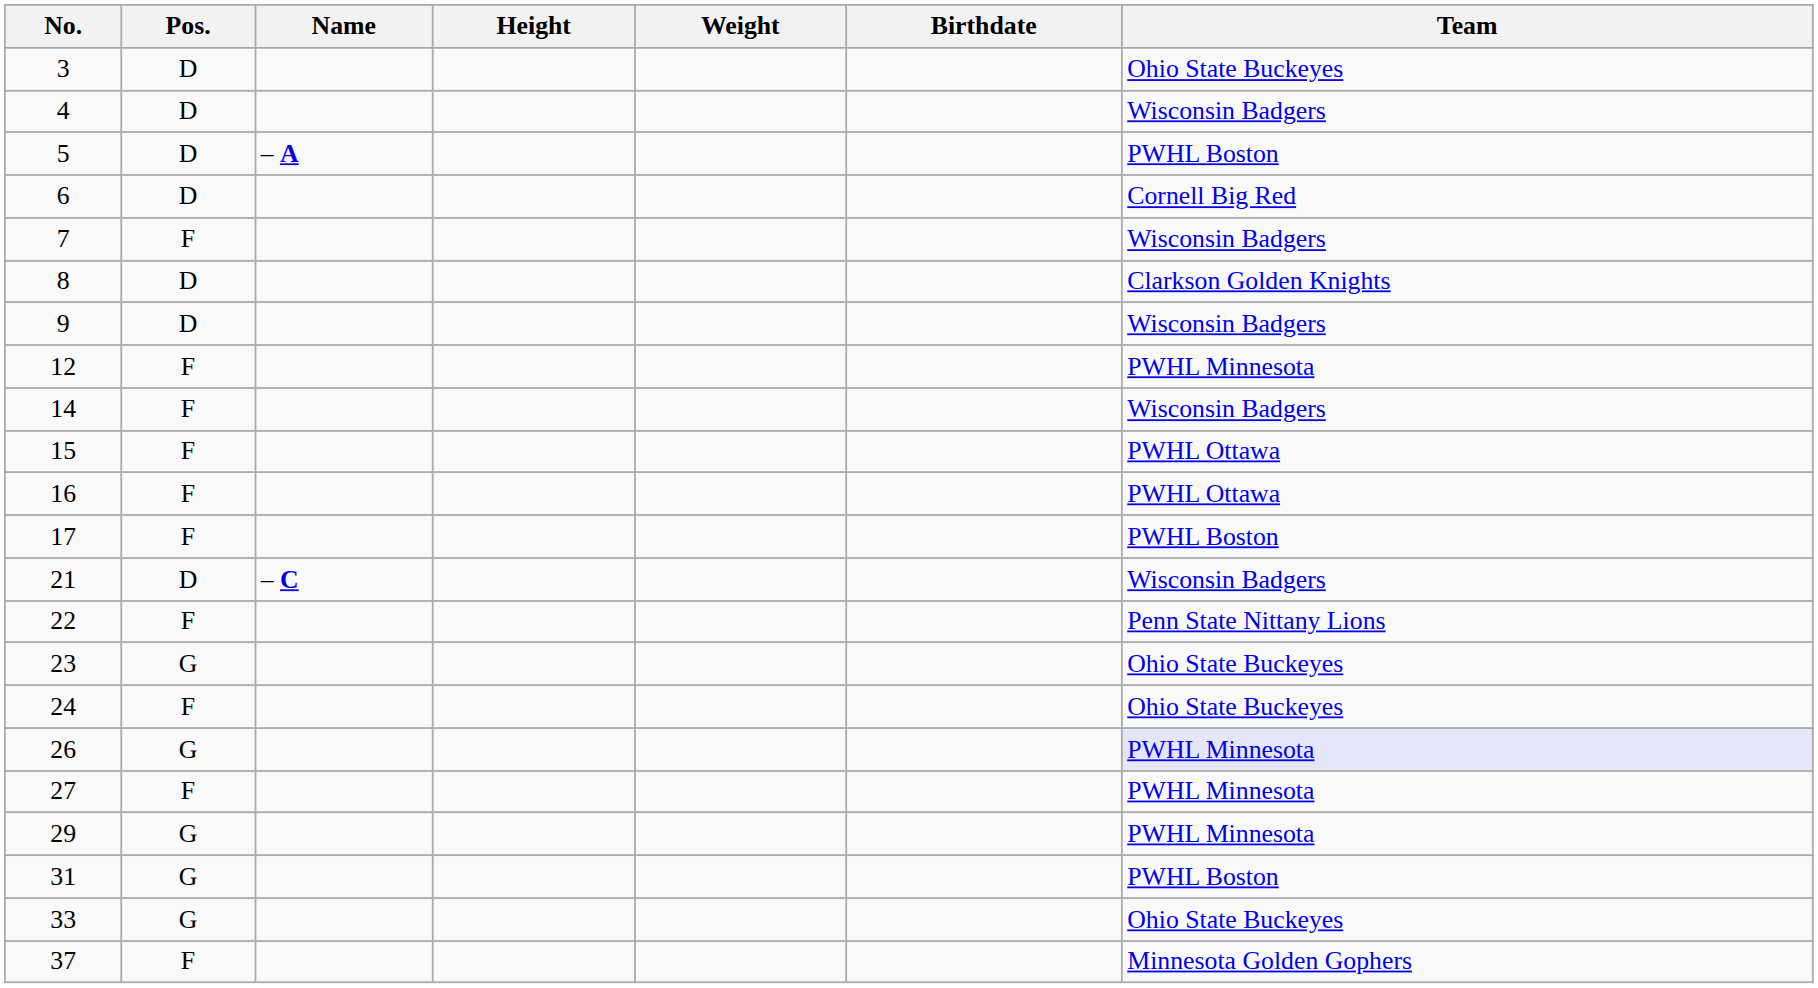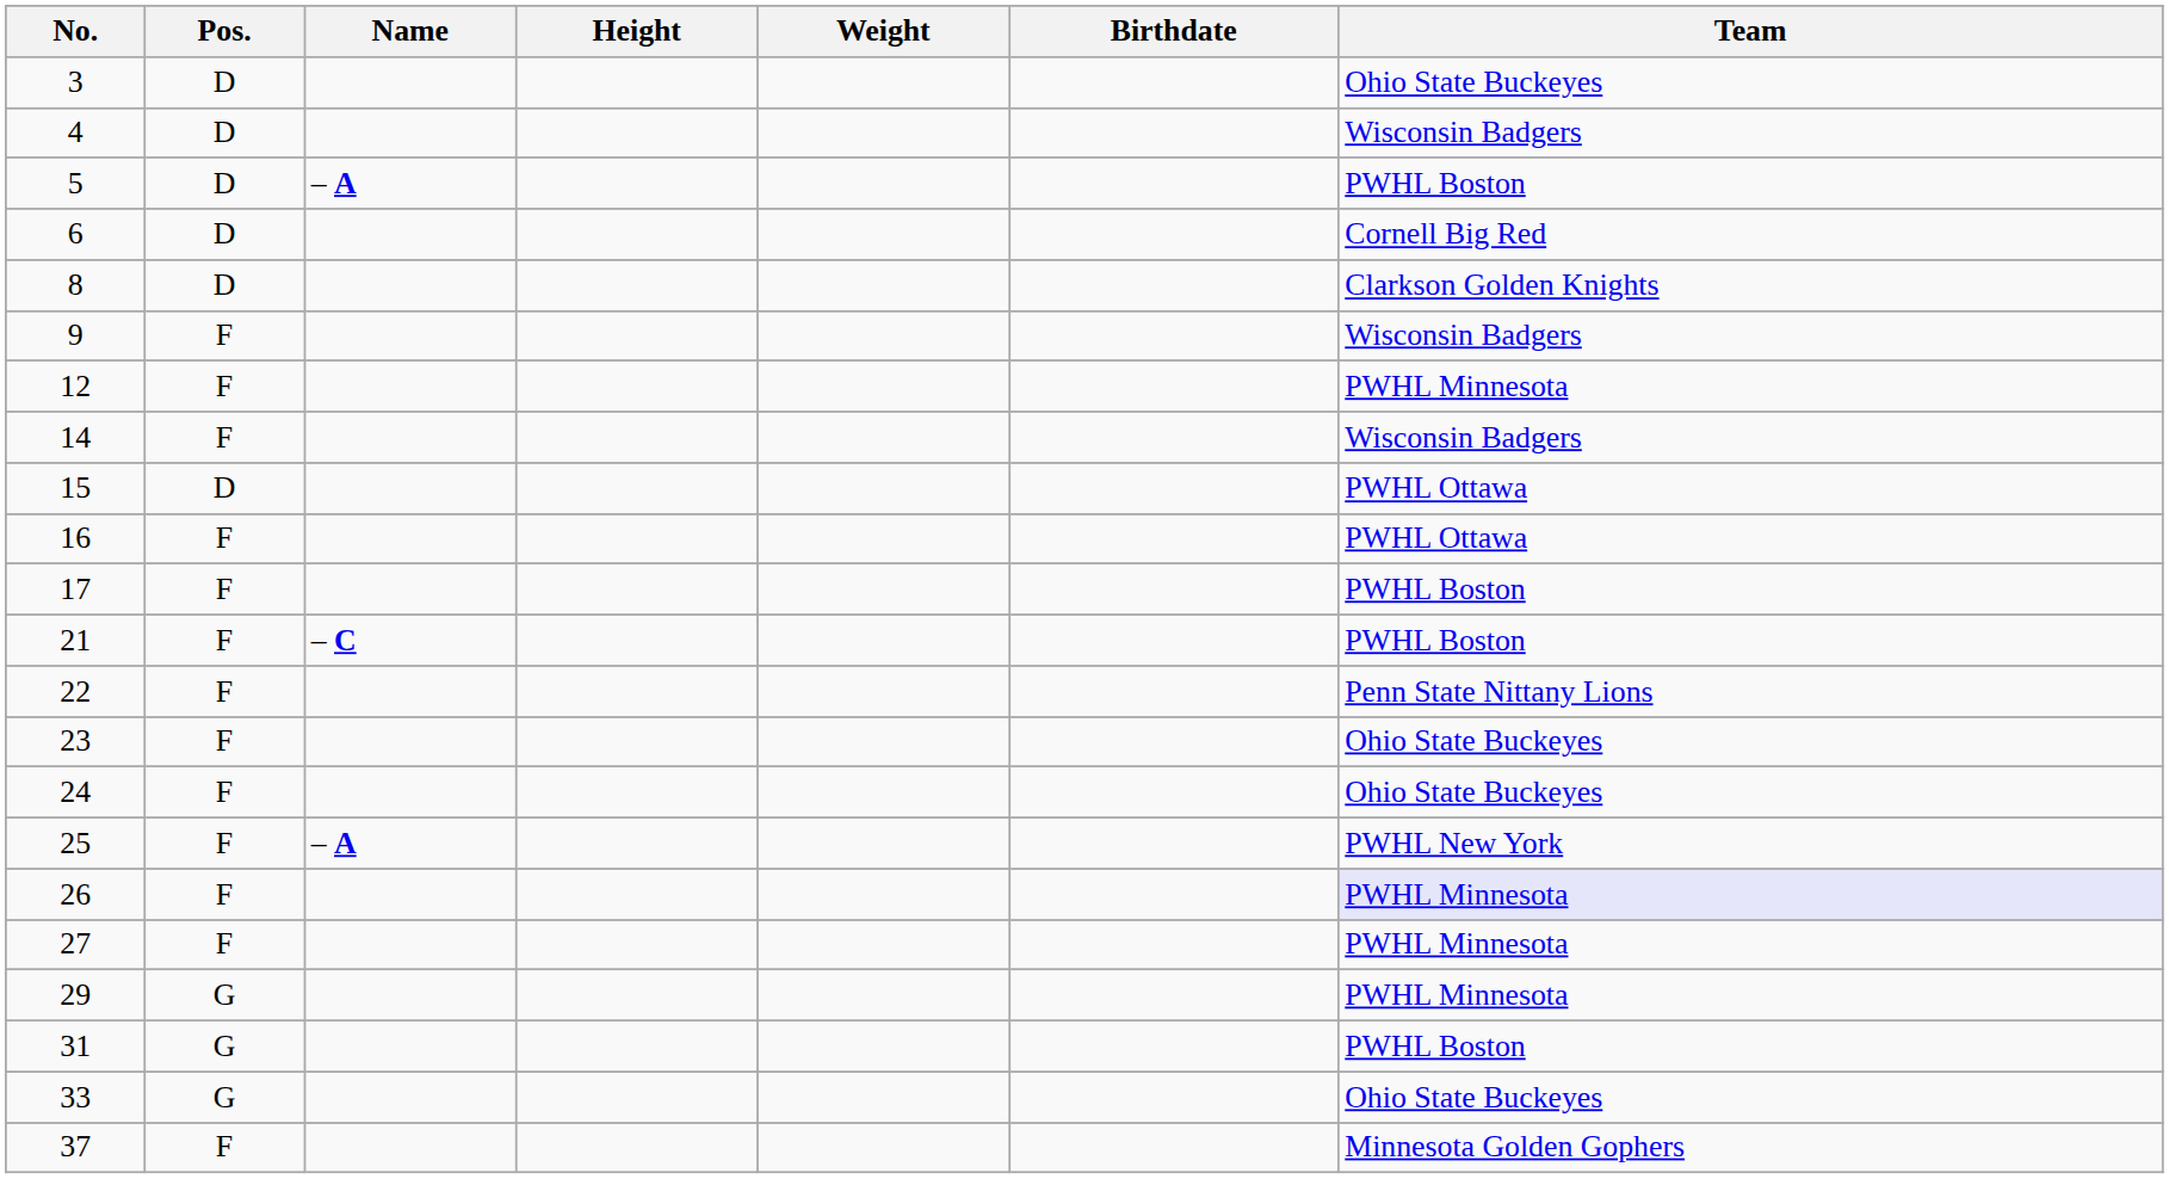- row: 7 | F | Wisconsin Badgers
9 | Pos.: D -> F
15 | Pos.: F -> D
21 | Pos.: D -> F
21 | Team: Wisconsin Badgers -> PWHL Boston
23 | Pos.: G -> F
+ row: 25 | F | – A | PWHL New York
26 | Pos.: G -> F
